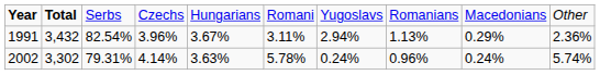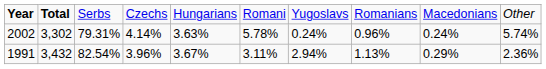rows swapped: 1991 <-> 2002
